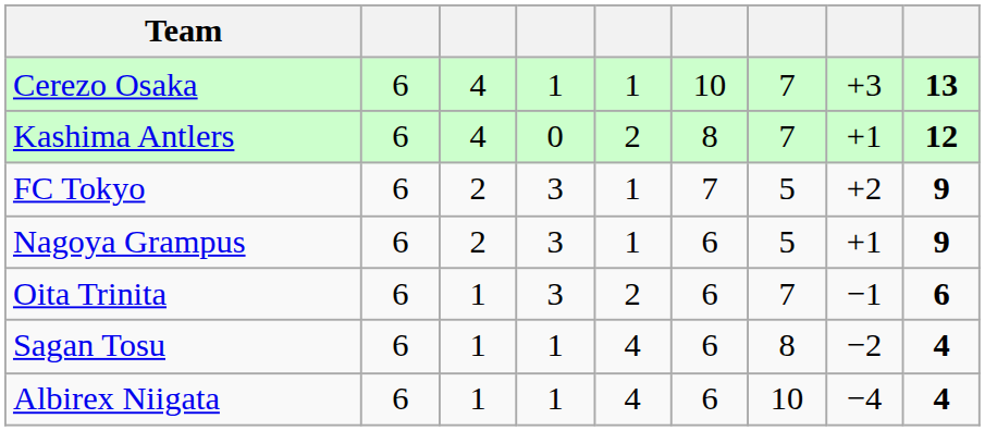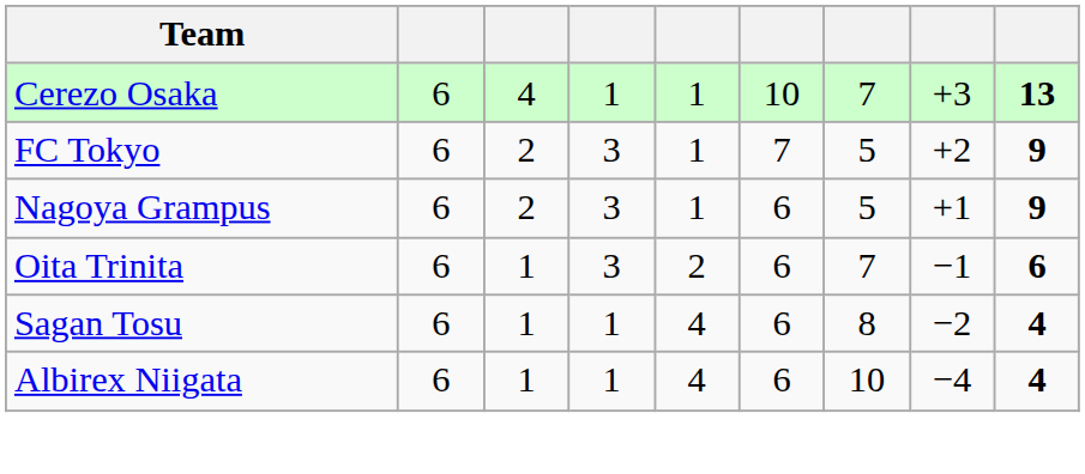- row: Kashima Antlers | 6 | 4 | 0 | 2 | 8 | 7 | +1 | 12
